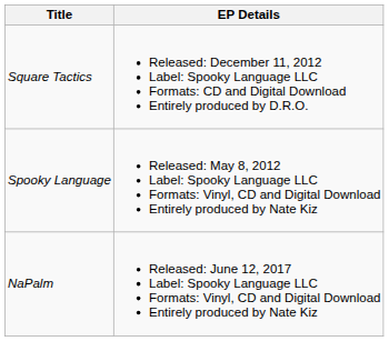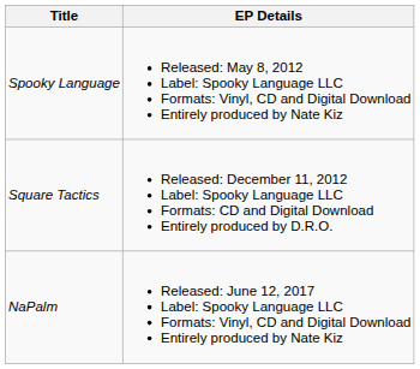rows swapped: Spooky Language <-> Square Tactics
